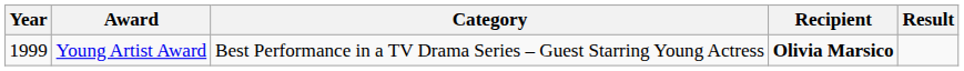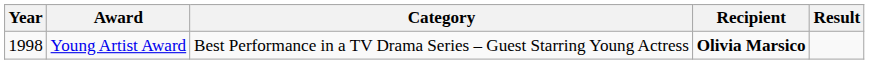Young Artist Award | Year: 1999 -> 1998
